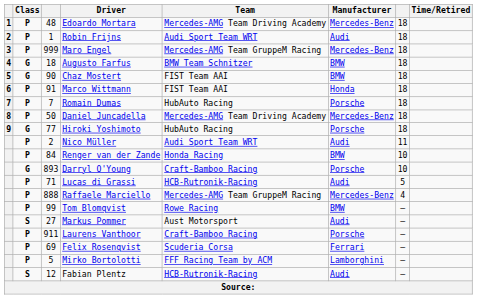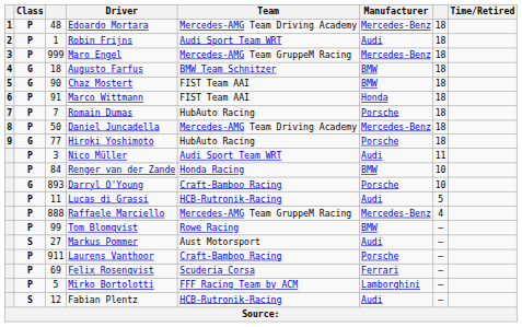Nico Müller | column 3: 2 -> 3
Lucas di Grassi | column 3: 71 -> 11
